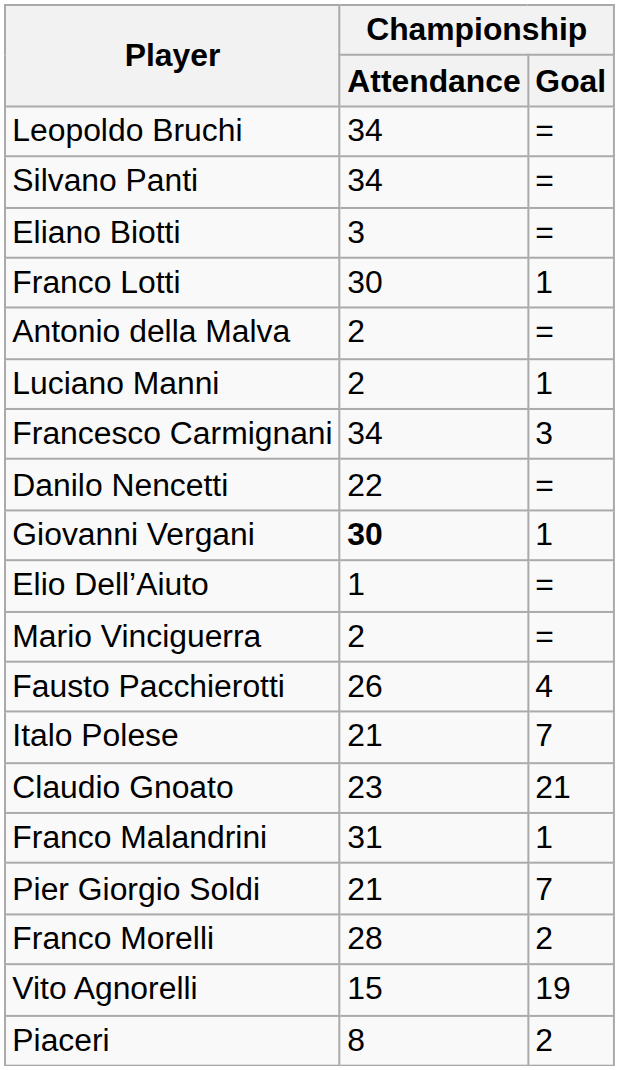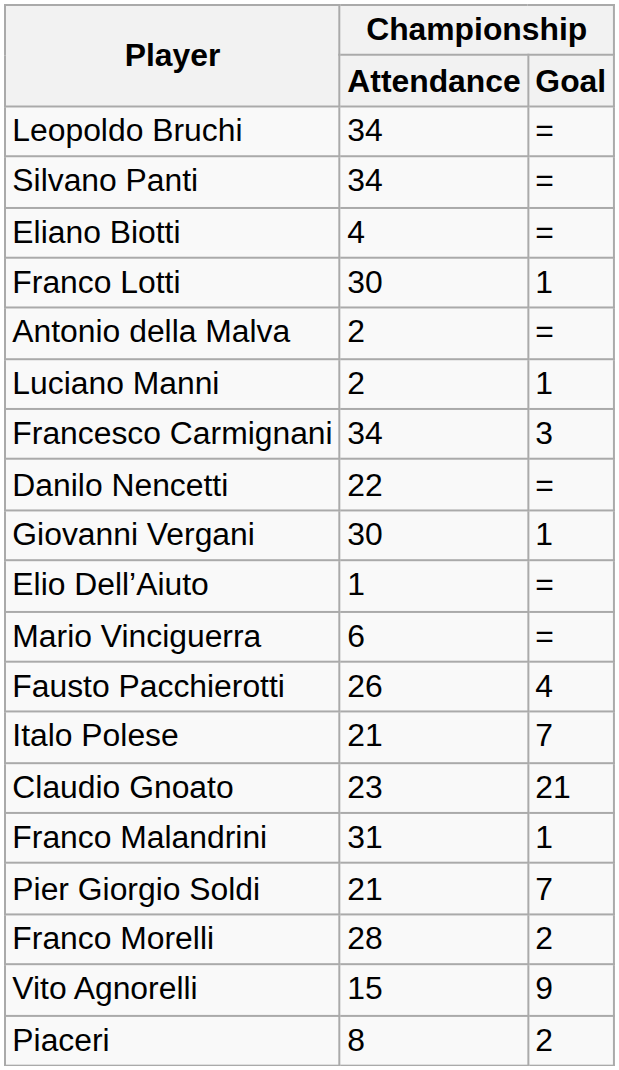Eliano Biotti | Championship / Attendance: 3 -> 4
Giovanni Vergani | Championship / Attendance: bold -> normal
Mario Vinciguerra | Championship / Attendance: 2 -> 6
Vito Agnorelli | Championship / Goal: 19 -> 9
